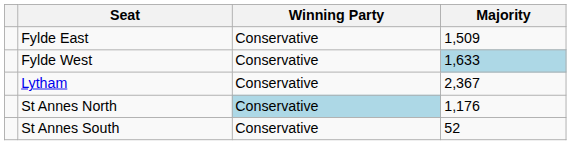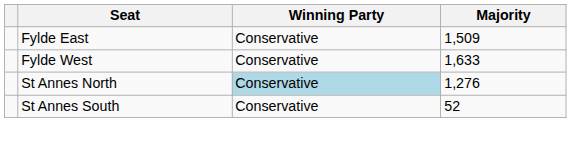Fylde West | Majority: lightblue background -> no background
- row: Lytham | Conservative | 2,367
St Annes North | Majority: 1,176 -> 1,276
